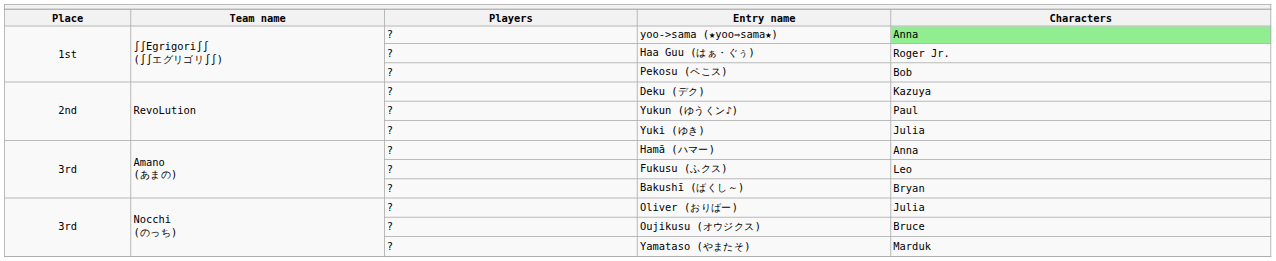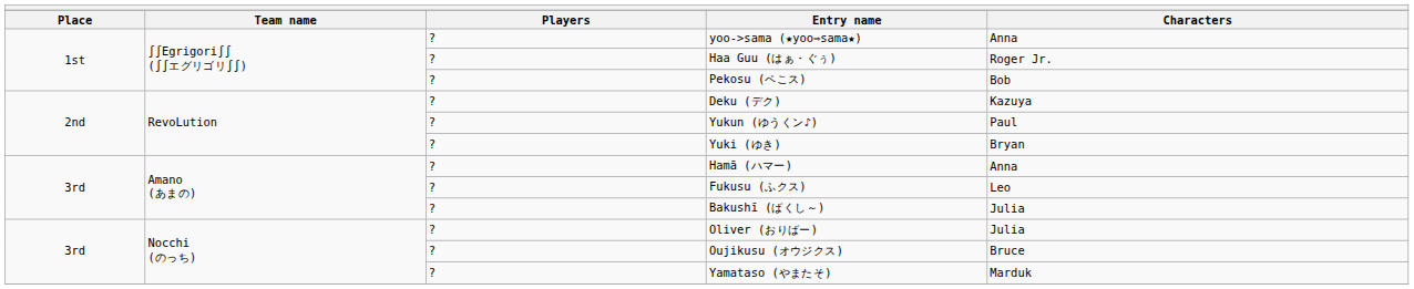yoo->sama (★yoo⇒sama★) | Characters: lightgreen background -> no background
Yuki (ゆき) | Characters: Julia -> Bryan
Bakushī (ばくし～) | Characters: Bryan -> Julia
